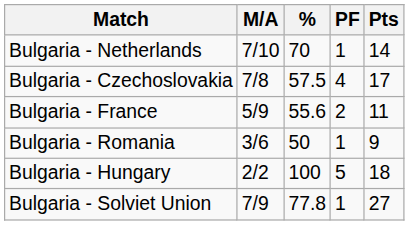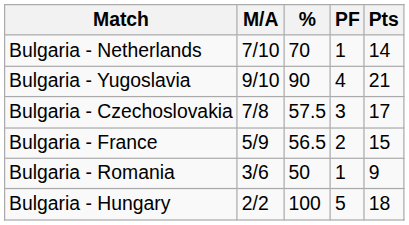+ row: Bulgaria - Yugoslavia | 9/10 | 90 | 4 | 21
Bulgaria - Czechoslovakia | PF: 4 -> 3
Bulgaria - France | %: 55.6 -> 56.5
Bulgaria - France | Pts: 11 -> 15
- row: Bulgaria - Solviet Union | 7/9 | 77.8 | 1 | 27
